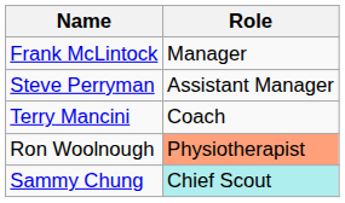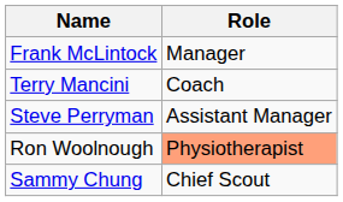rows swapped: Steve Perryman <-> Terry Mancini
Sammy Chung | Role: paleturquoise background -> no background
